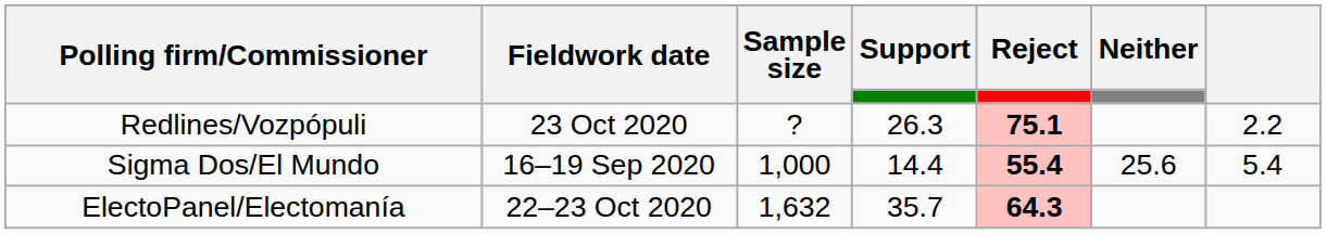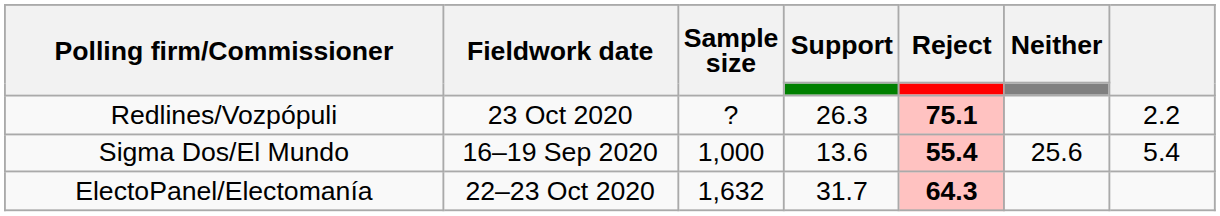Sigma Dos/El Mundo | Support: 14.4 -> 13.6
ElectoPanel/Electomanía | Support: 35.7 -> 31.7
